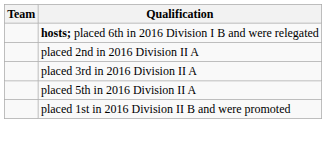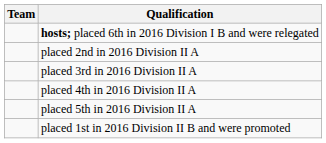+ row: placed 4th in 2016 Division II A
